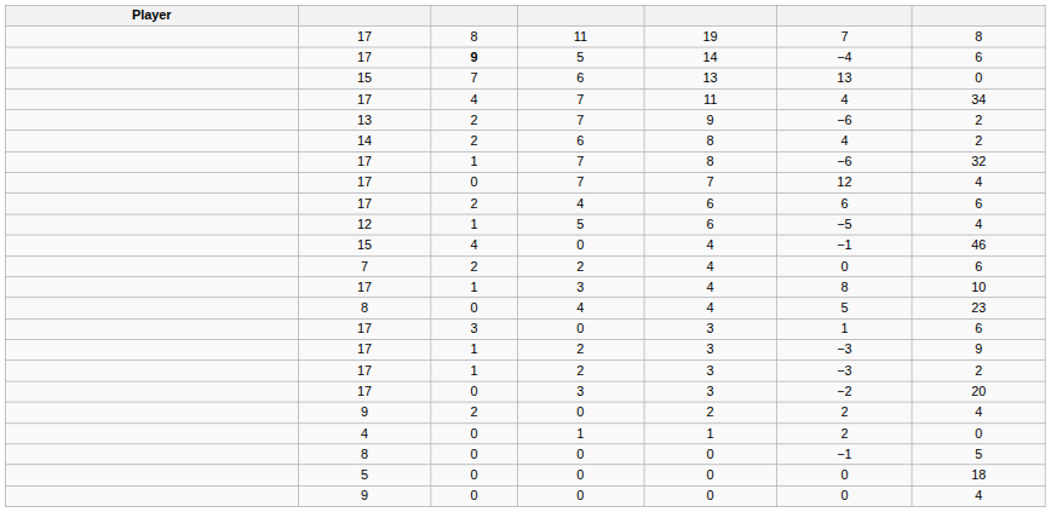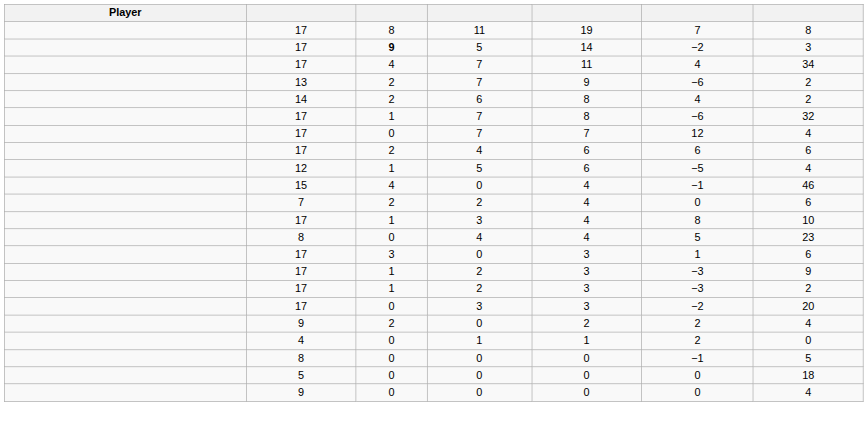17 / 5 | column 6: −4 -> −2
17 / 5 | column 7: 6 -> 3
- row: 15 | 7 | 6 | 13 | 13 | 0
